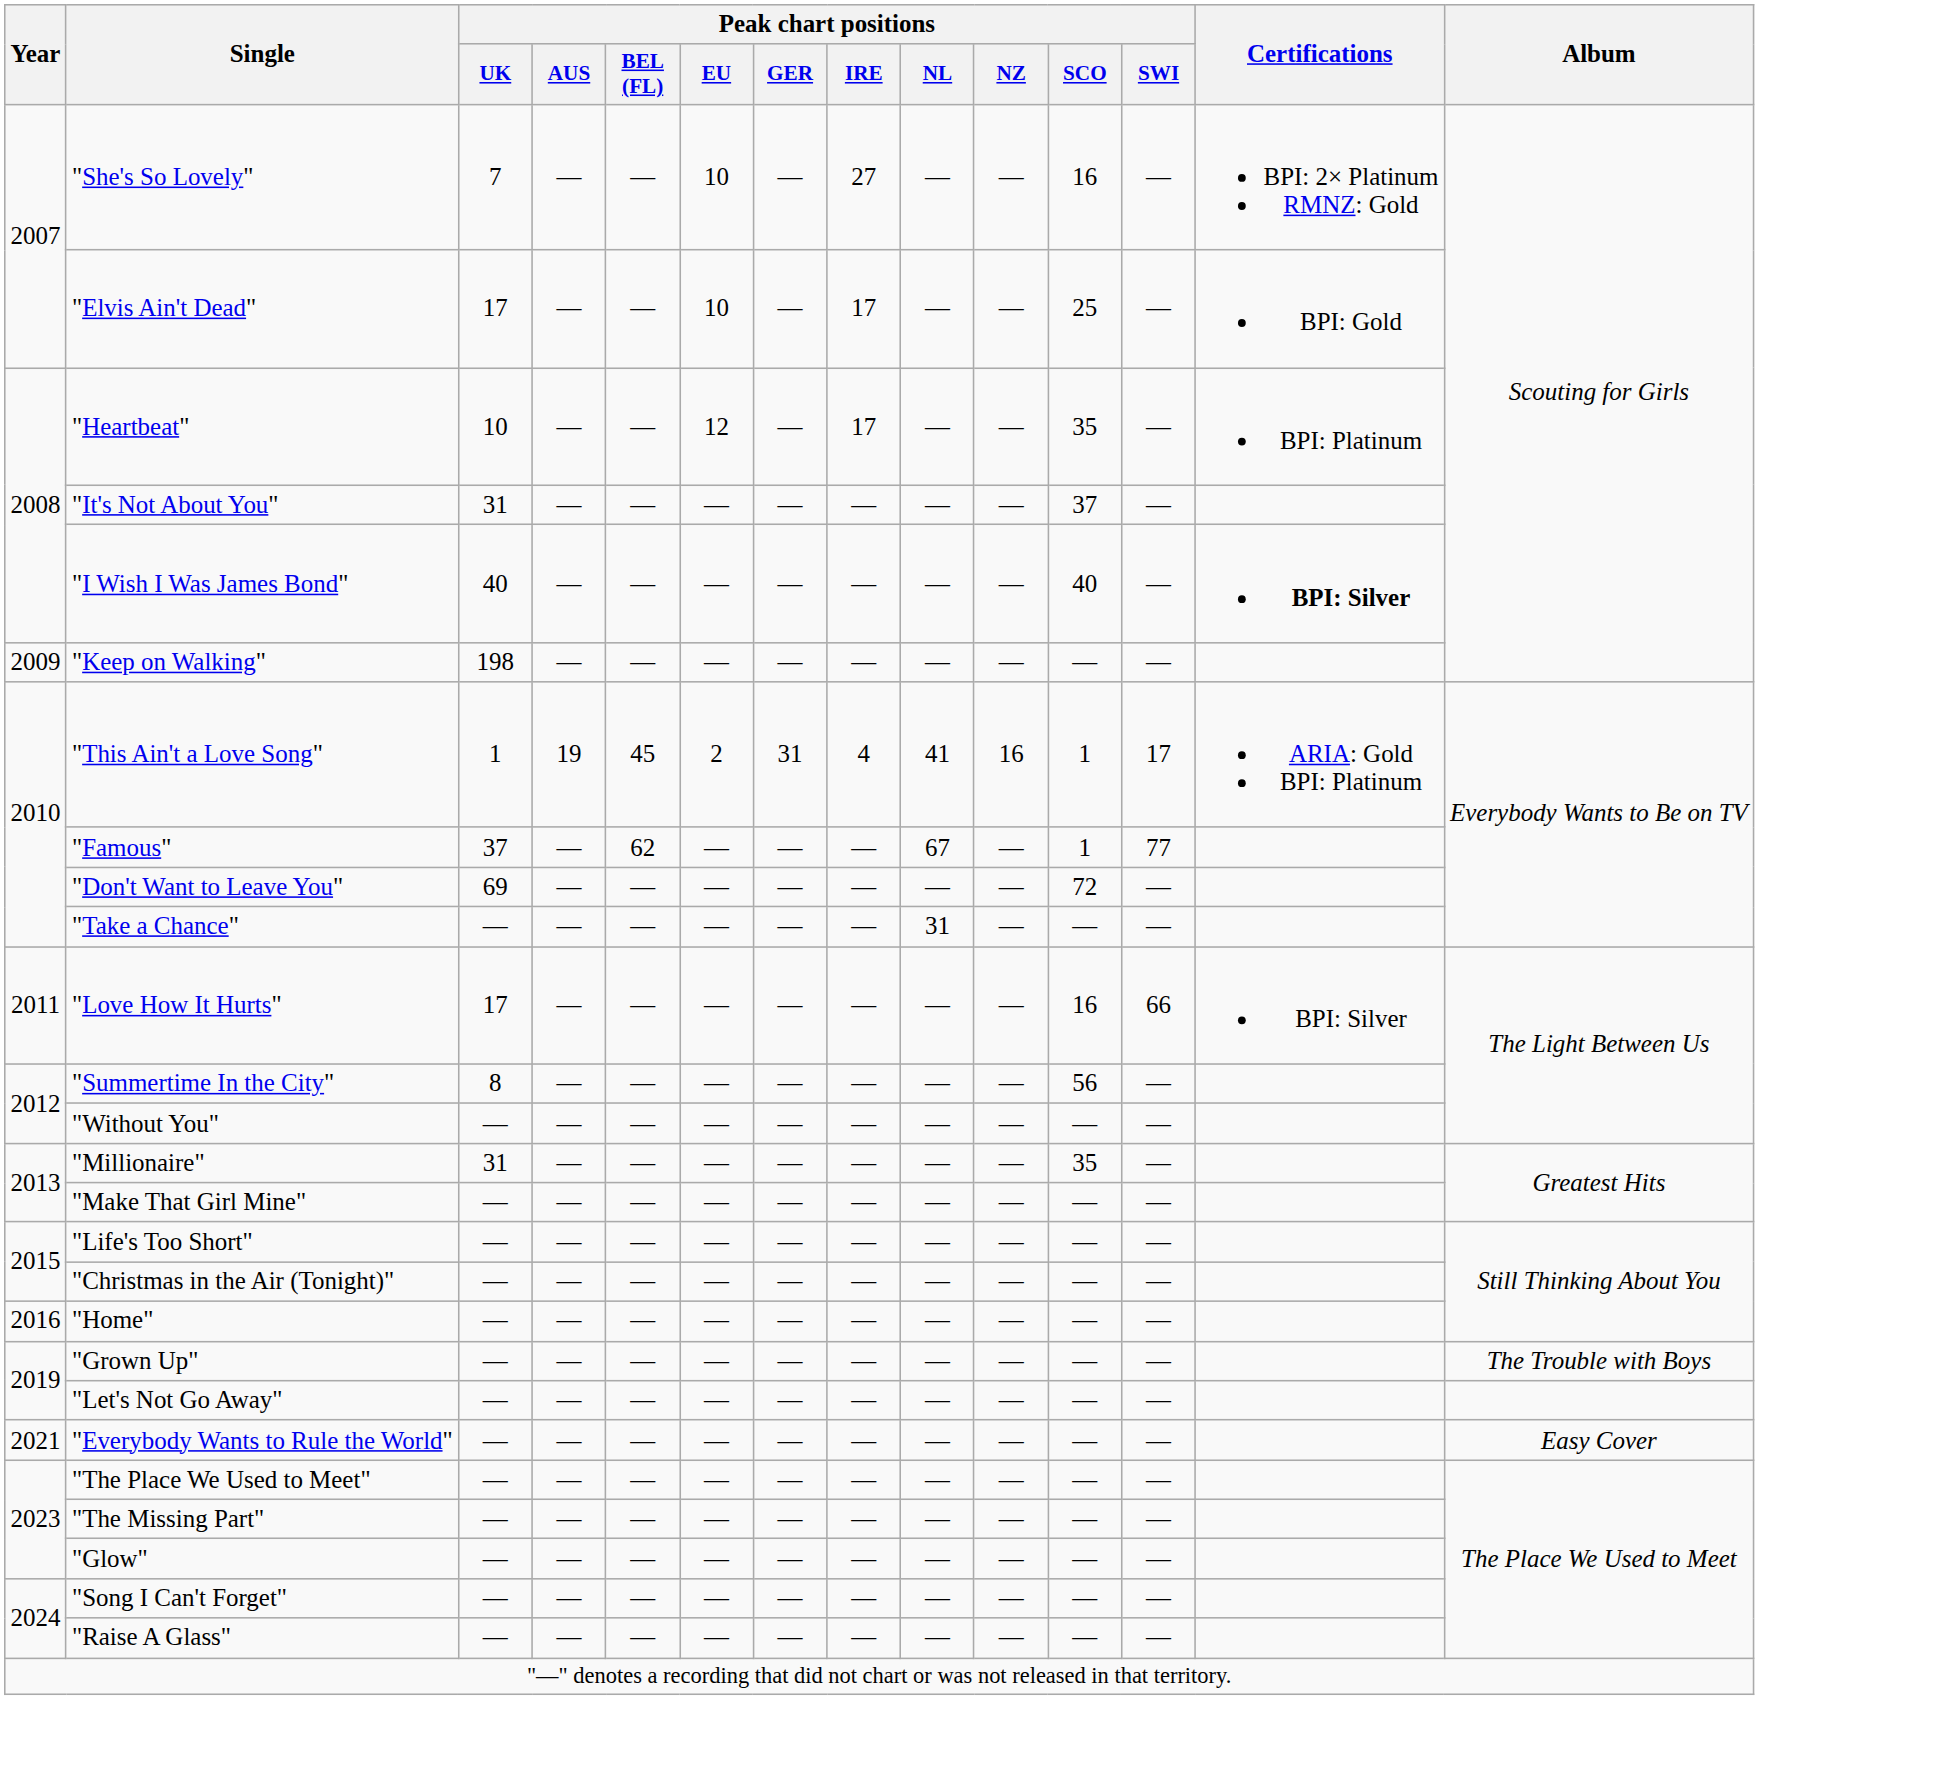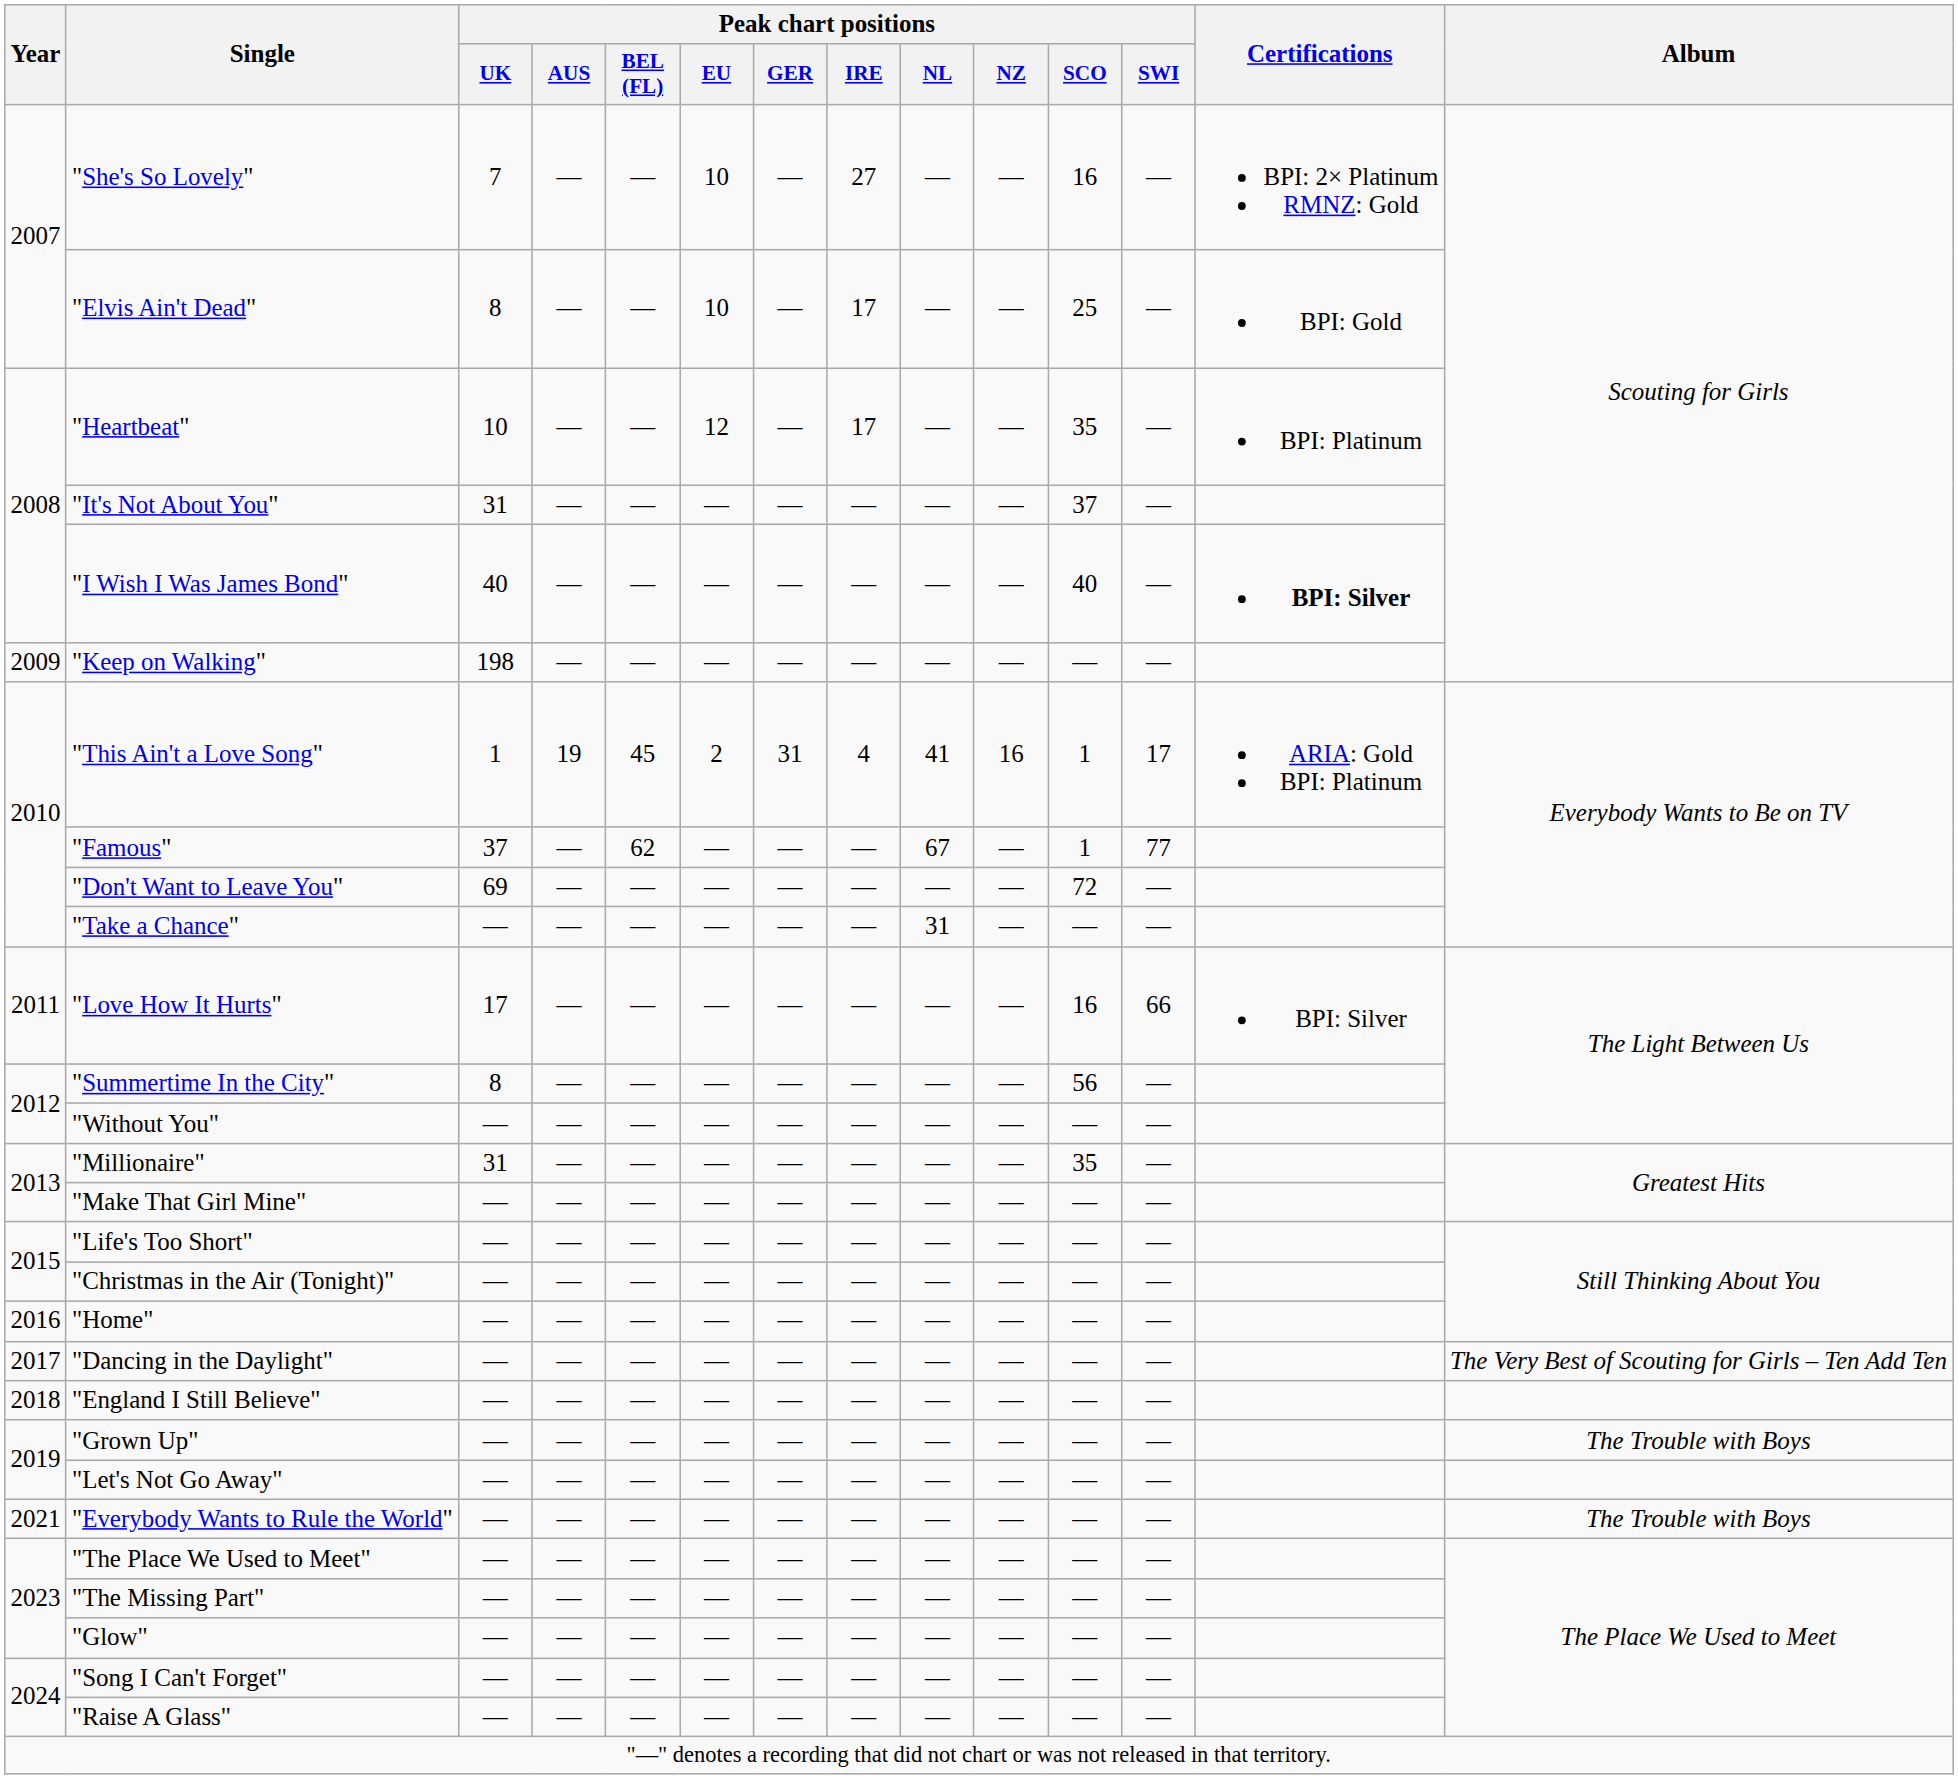"Elvis Ain't Dead" | Peak chart positions / UK: 17 -> 8
+ row: 2017 | "Dancing in the Daylight" | — | — | — | — | — | — | — | — | — | — | The Very Best of Scouting for Girls – Ten Add Ten
+ row: 2018 | "England I Still Believe" | — | — | — | — | — | — | — | — | — | —
"Everybody Wants to Rule the World" | Album: Easy Cover -> The Trouble with Boys
